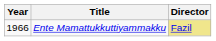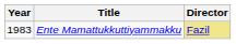Ente Mamattukkuttiyammakku | Year: 1966 -> 1983
